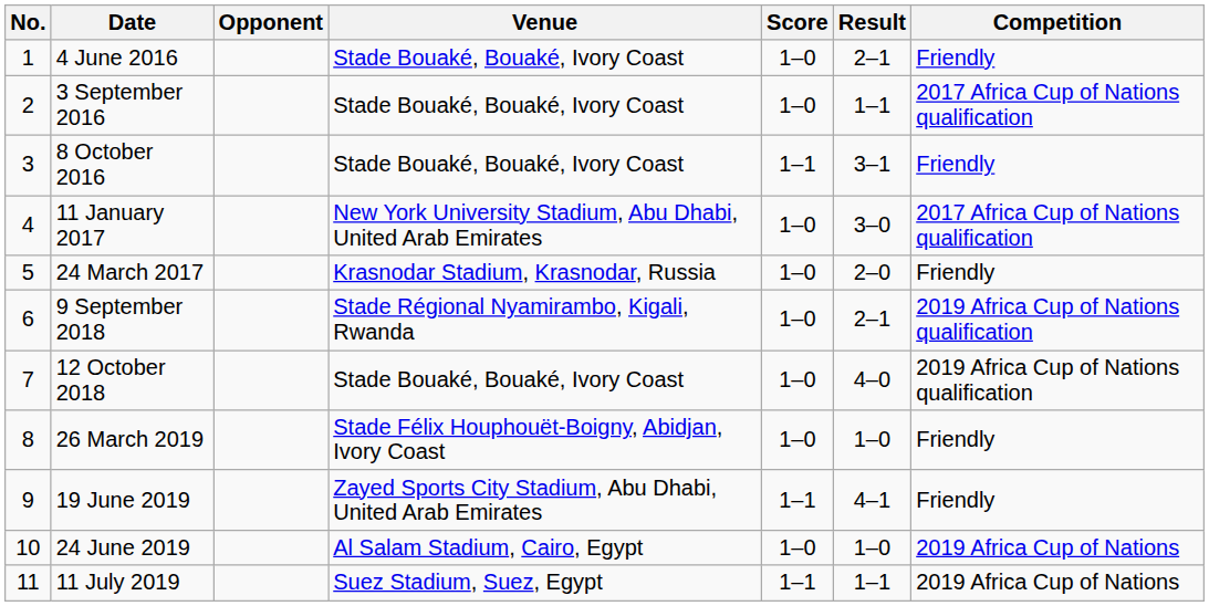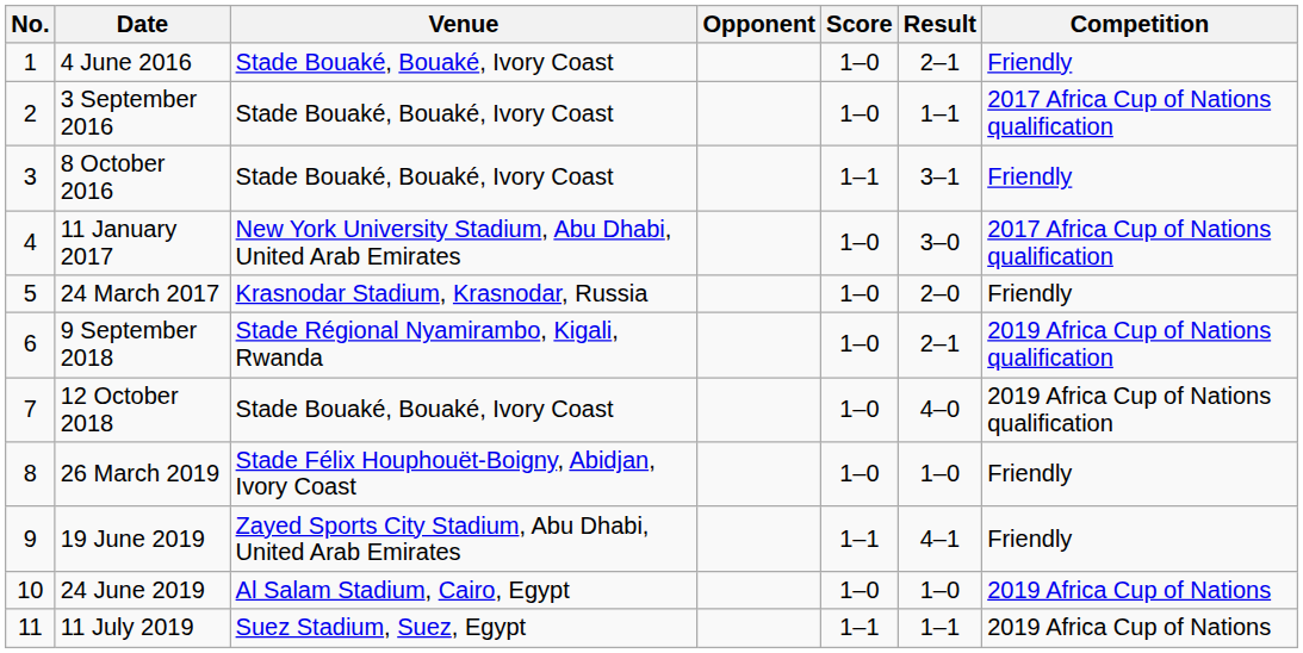columns swapped: Venue <-> Opponent
